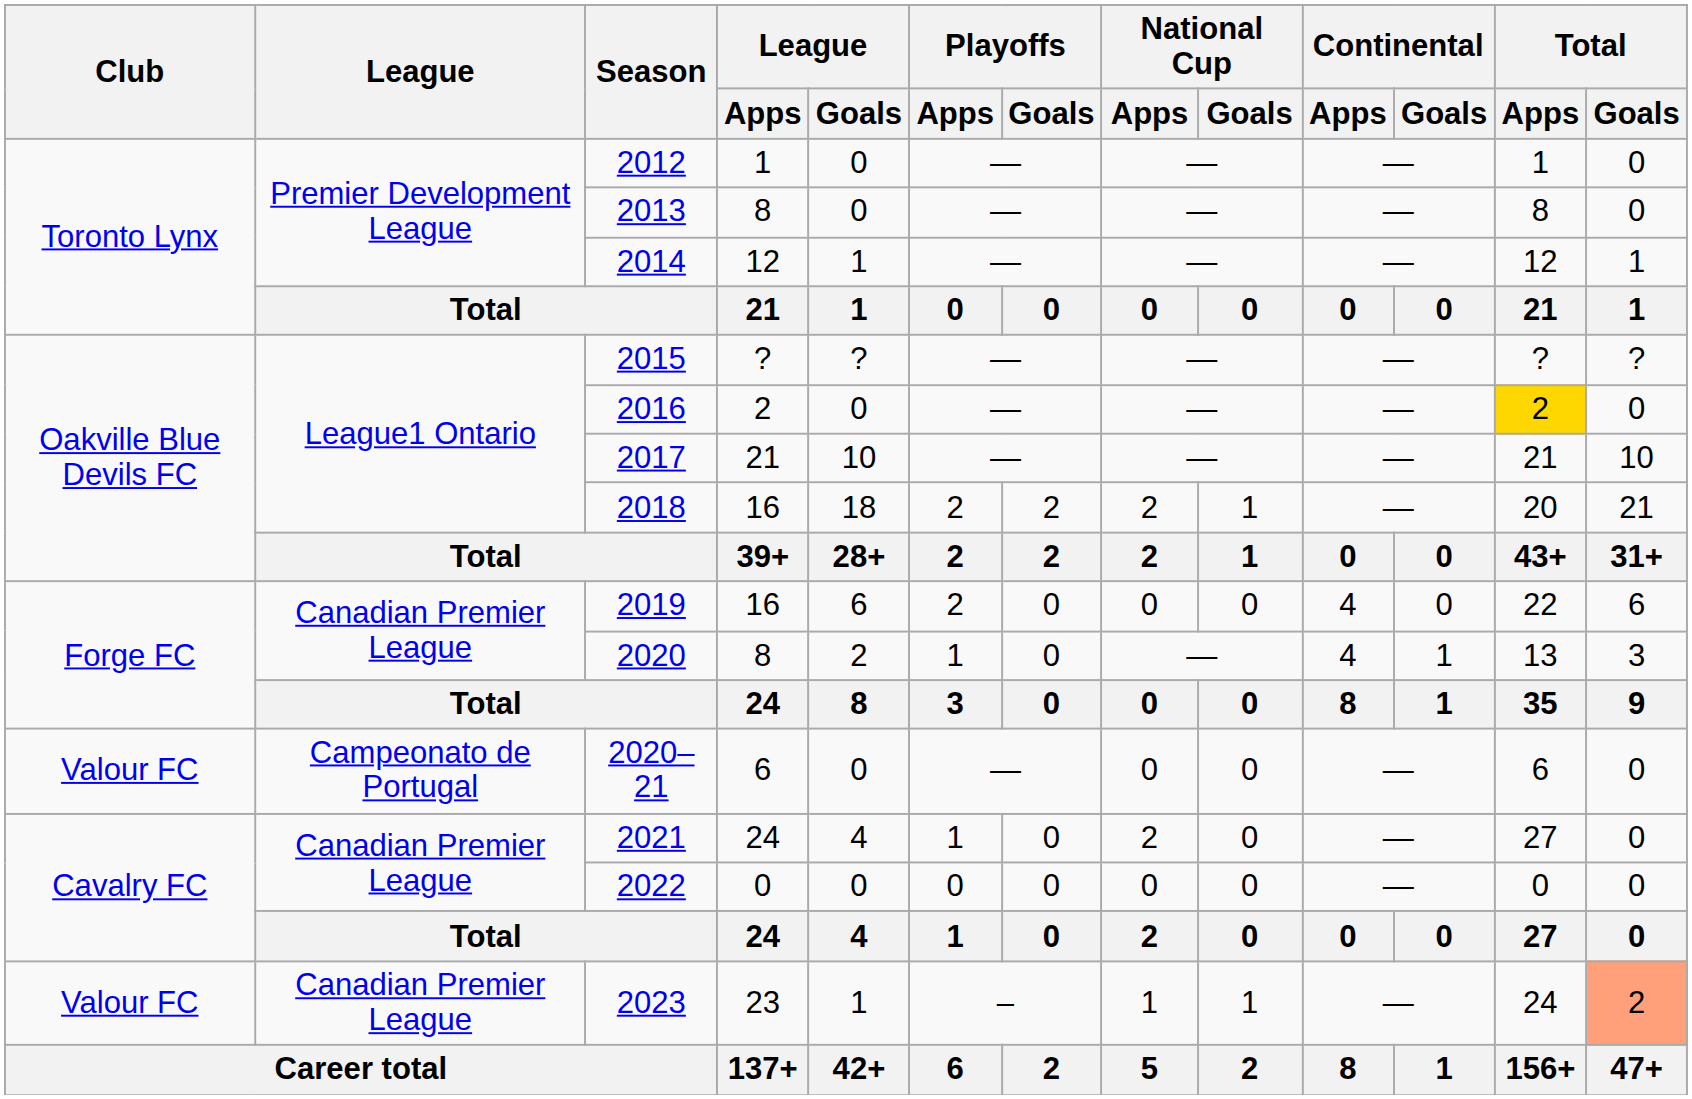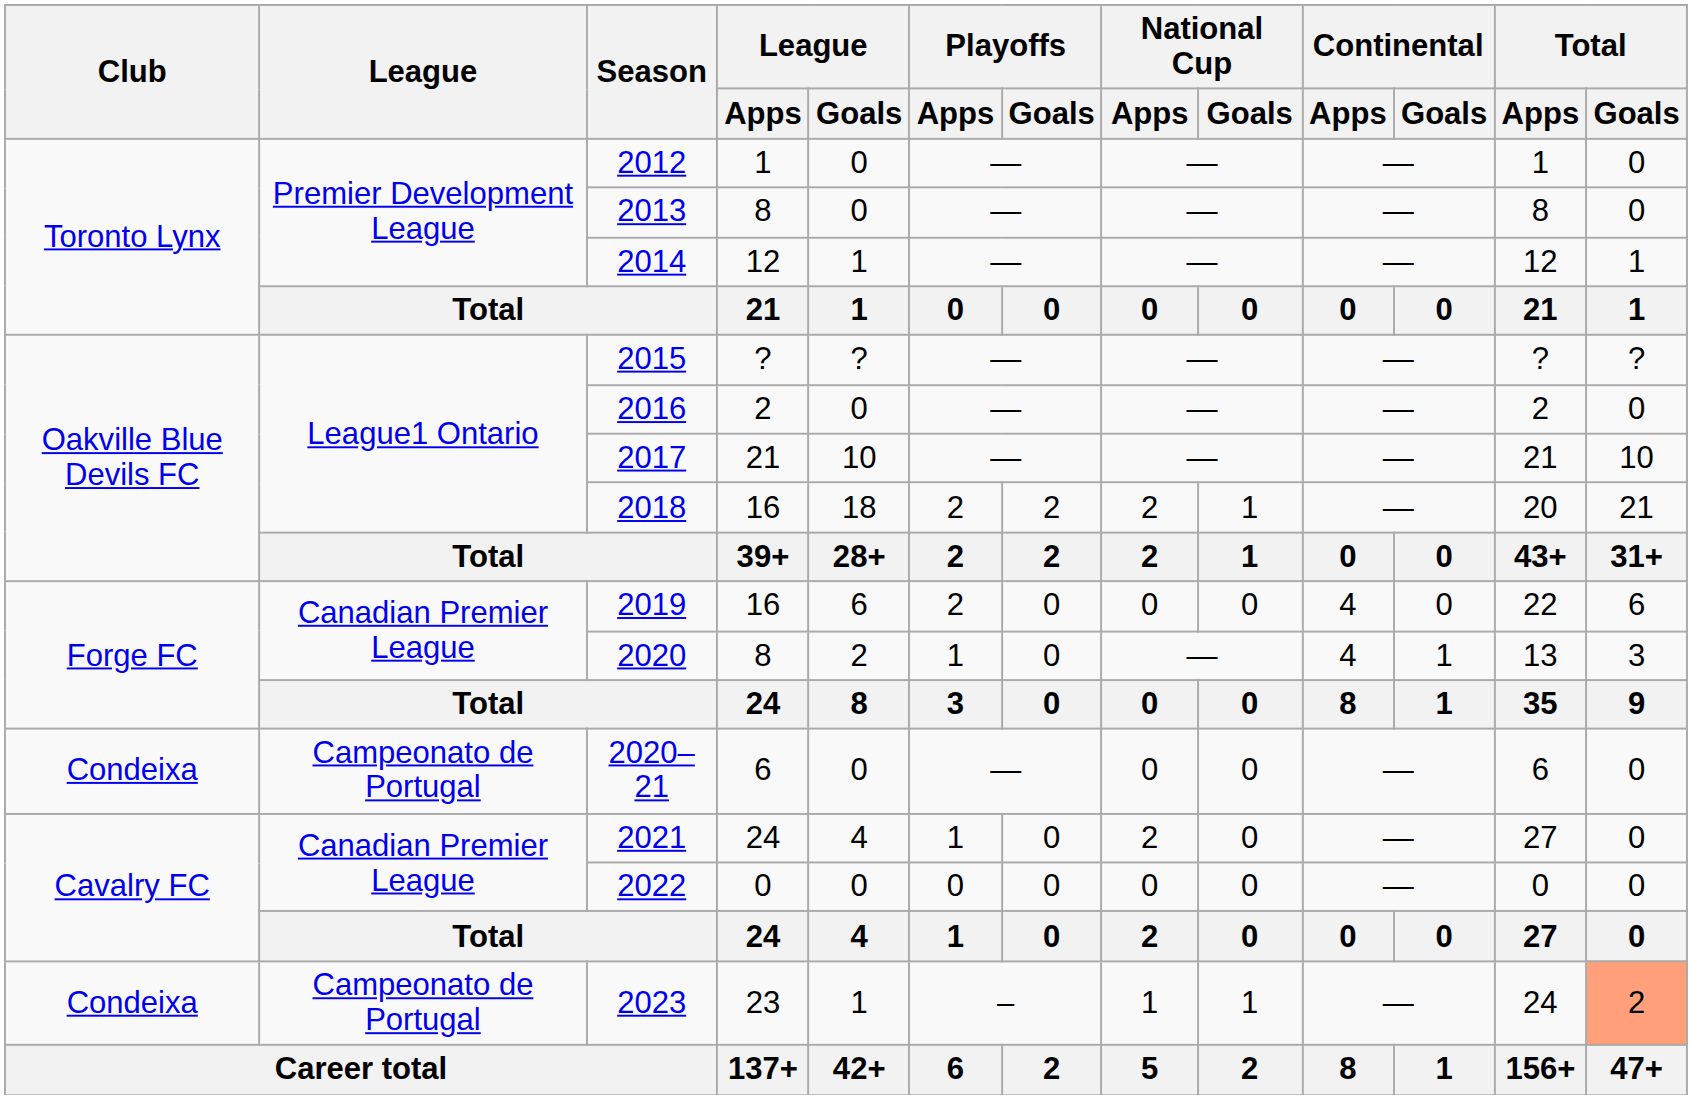2016 | Total / Apps: gold background -> no background
2020–21 | Club: Valour FC -> Condeixa
2023 | Club: Valour FC -> Condeixa
2023 | League: Canadian Premier League -> Campeonato de Portugal
